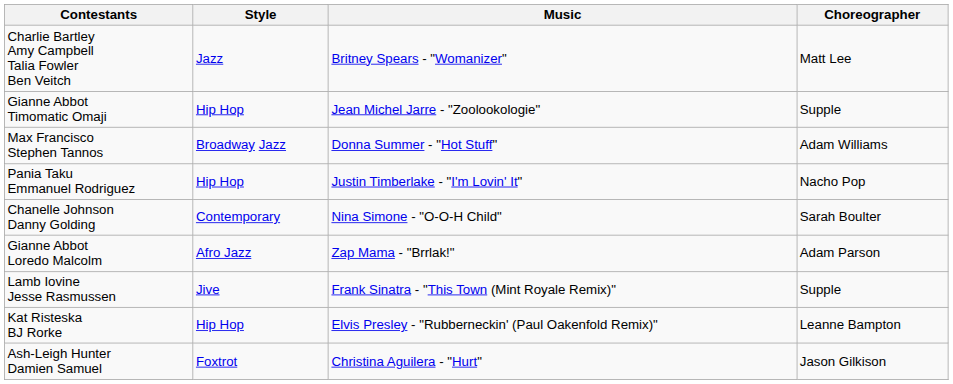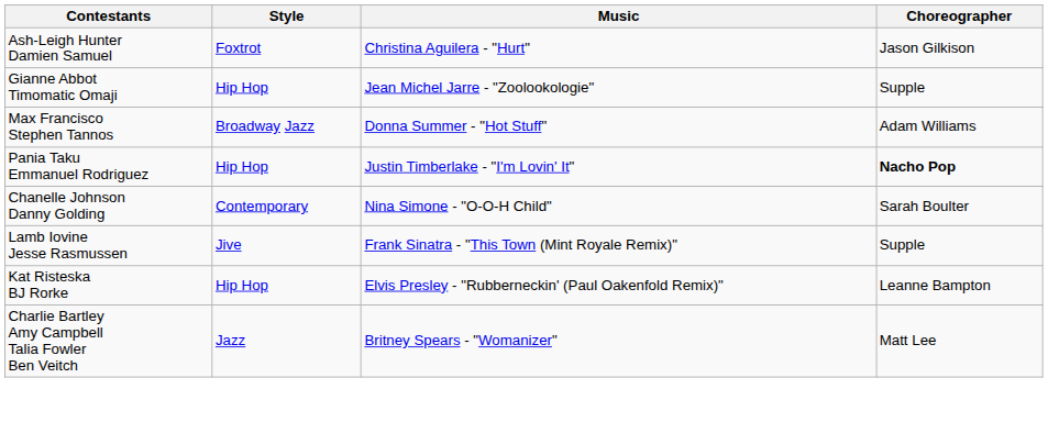rows swapped: Ash-Leigh Hunter Damien Samuel <-> Charlie Bartley Amy Campbell Talia Fowler Ben Veitch
Pania Taku Emmanuel Rodriguez | Choreographer: normal -> bold
- row: Gianne Abbot Loredo Malcolm | Afro Jazz | Zap Mama - "Brrlak!" | Adam Parson
